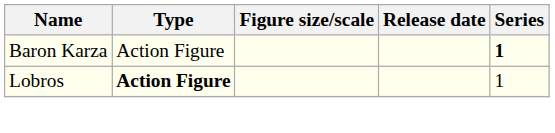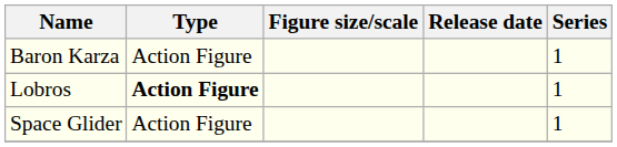Baron Karza | Series: bold -> normal
+ row: Space Glider | Action Figure | 1
